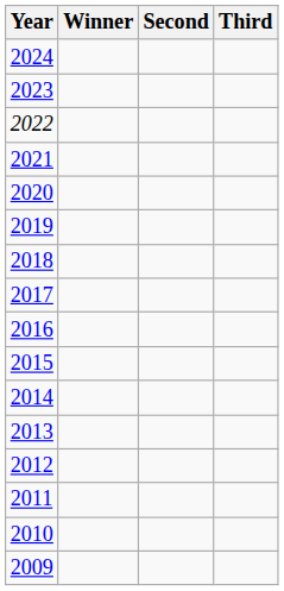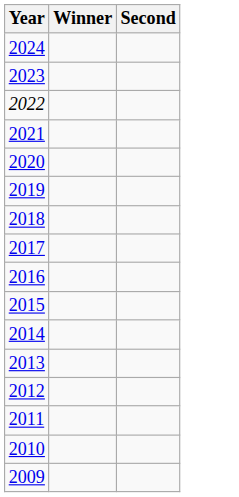- column: Third
